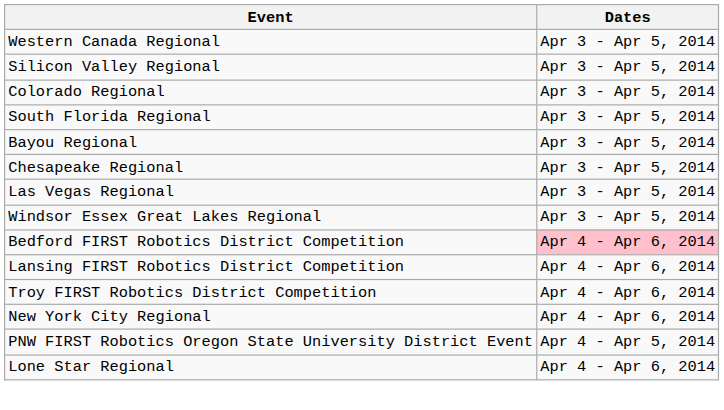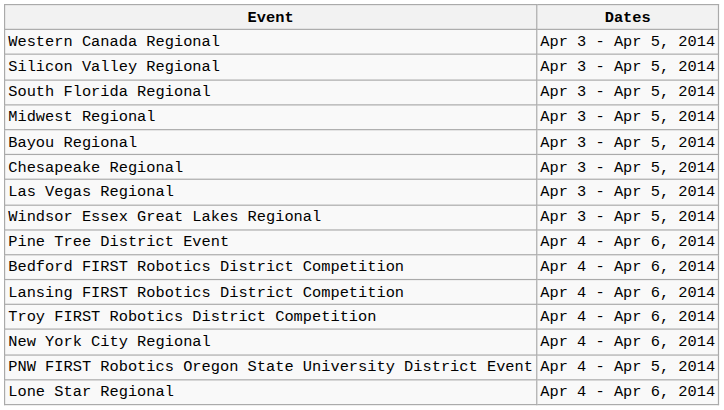- row: Colorado Regional | Apr 3 - Apr 5, 2014
+ row: Midwest Regional | Apr 3 - Apr 5, 2014
+ row: Pine Tree District Event | Apr 4 - Apr 6, 2014
Bedford FIRST Robotics District Competition | Dates: pink background -> no background
